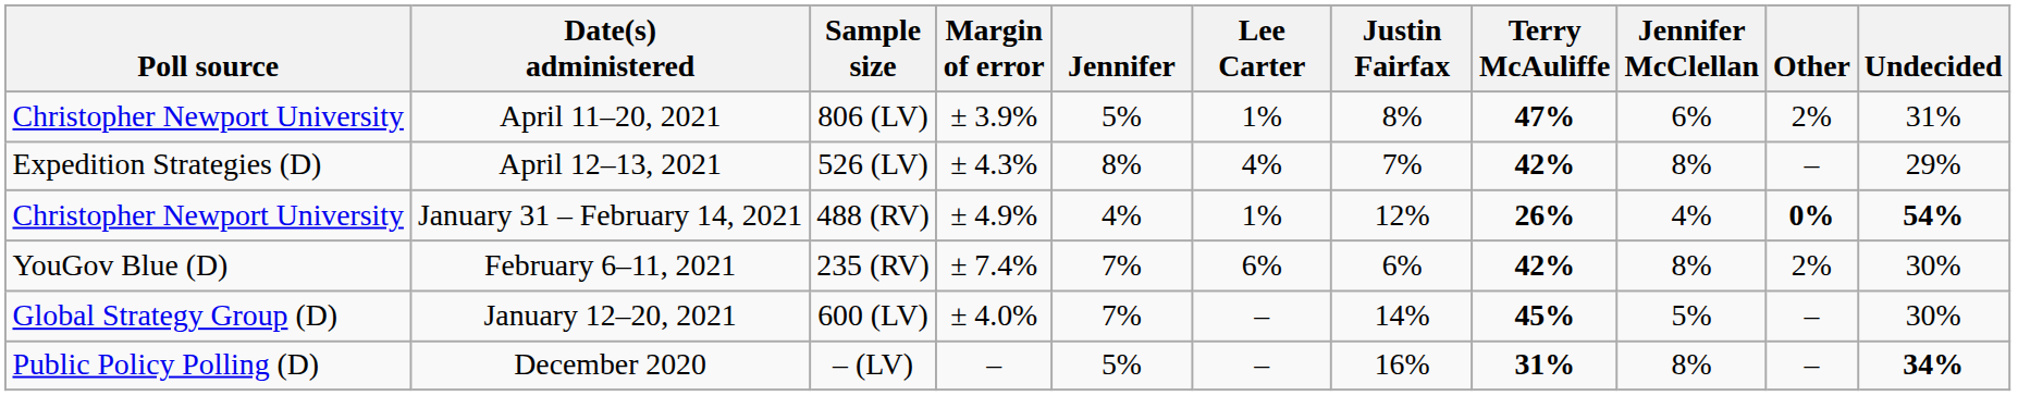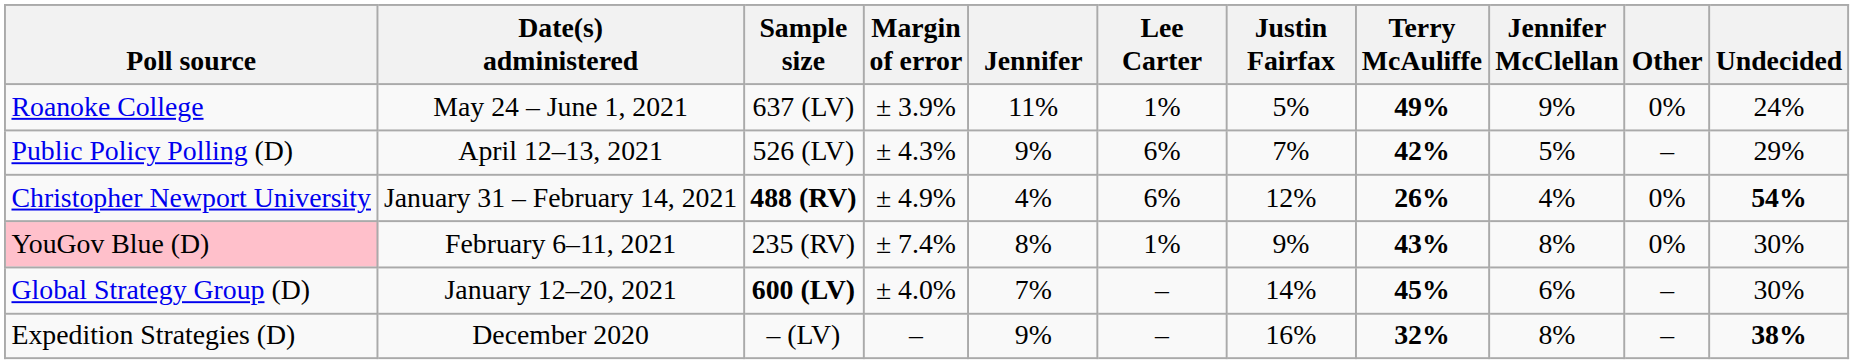+ row: Roanoke College | May 24 – June 1, 2021 | 637 (LV) | ± 3.9% | 11% | 1% | 5% | 49% | 9% | 0% | 24%
- row: Christopher Newport University | April 11–20, 2021 | 806 (LV) | ± 3.9% | 5% | 1% | 8% | 47% | 6% | 2% | 31%
April 12–13, 2021 | Poll source: Expedition Strategies (D) -> Public Policy Polling (D)
April 12–13, 2021 | Jennifer: 8% -> 9%
April 12–13, 2021 | Lee Carter: 4% -> 6%
April 12–13, 2021 | Jennifer McClellan: 8% -> 5%
January 31 – February 14, 2021 | Sample size: normal -> bold
January 31 – February 14, 2021 | Lee Carter: 1% -> 6%
January 31 – February 14, 2021 | Other: bold -> normal
February 6–11, 2021 | Poll source: no background -> pink background
February 6–11, 2021 | Jennifer: 7% -> 8%
February 6–11, 2021 | Lee Carter: 6% -> 1%
February 6–11, 2021 | Justin Fairfax: 6% -> 9%
February 6–11, 2021 | Terry McAuliffe: 42% -> 43%
February 6–11, 2021 | Other: 2% -> 0%
January 12–20, 2021 | Sample size: normal -> bold
January 12–20, 2021 | Jennifer McClellan: 5% -> 6%
December 2020 | Poll source: Public Policy Polling (D) -> Expedition Strategies (D)
December 2020 | Jennifer: 5% -> 9%
December 2020 | Terry McAuliffe: 31% -> 32%
December 2020 | Undecided: 34% -> 38%
